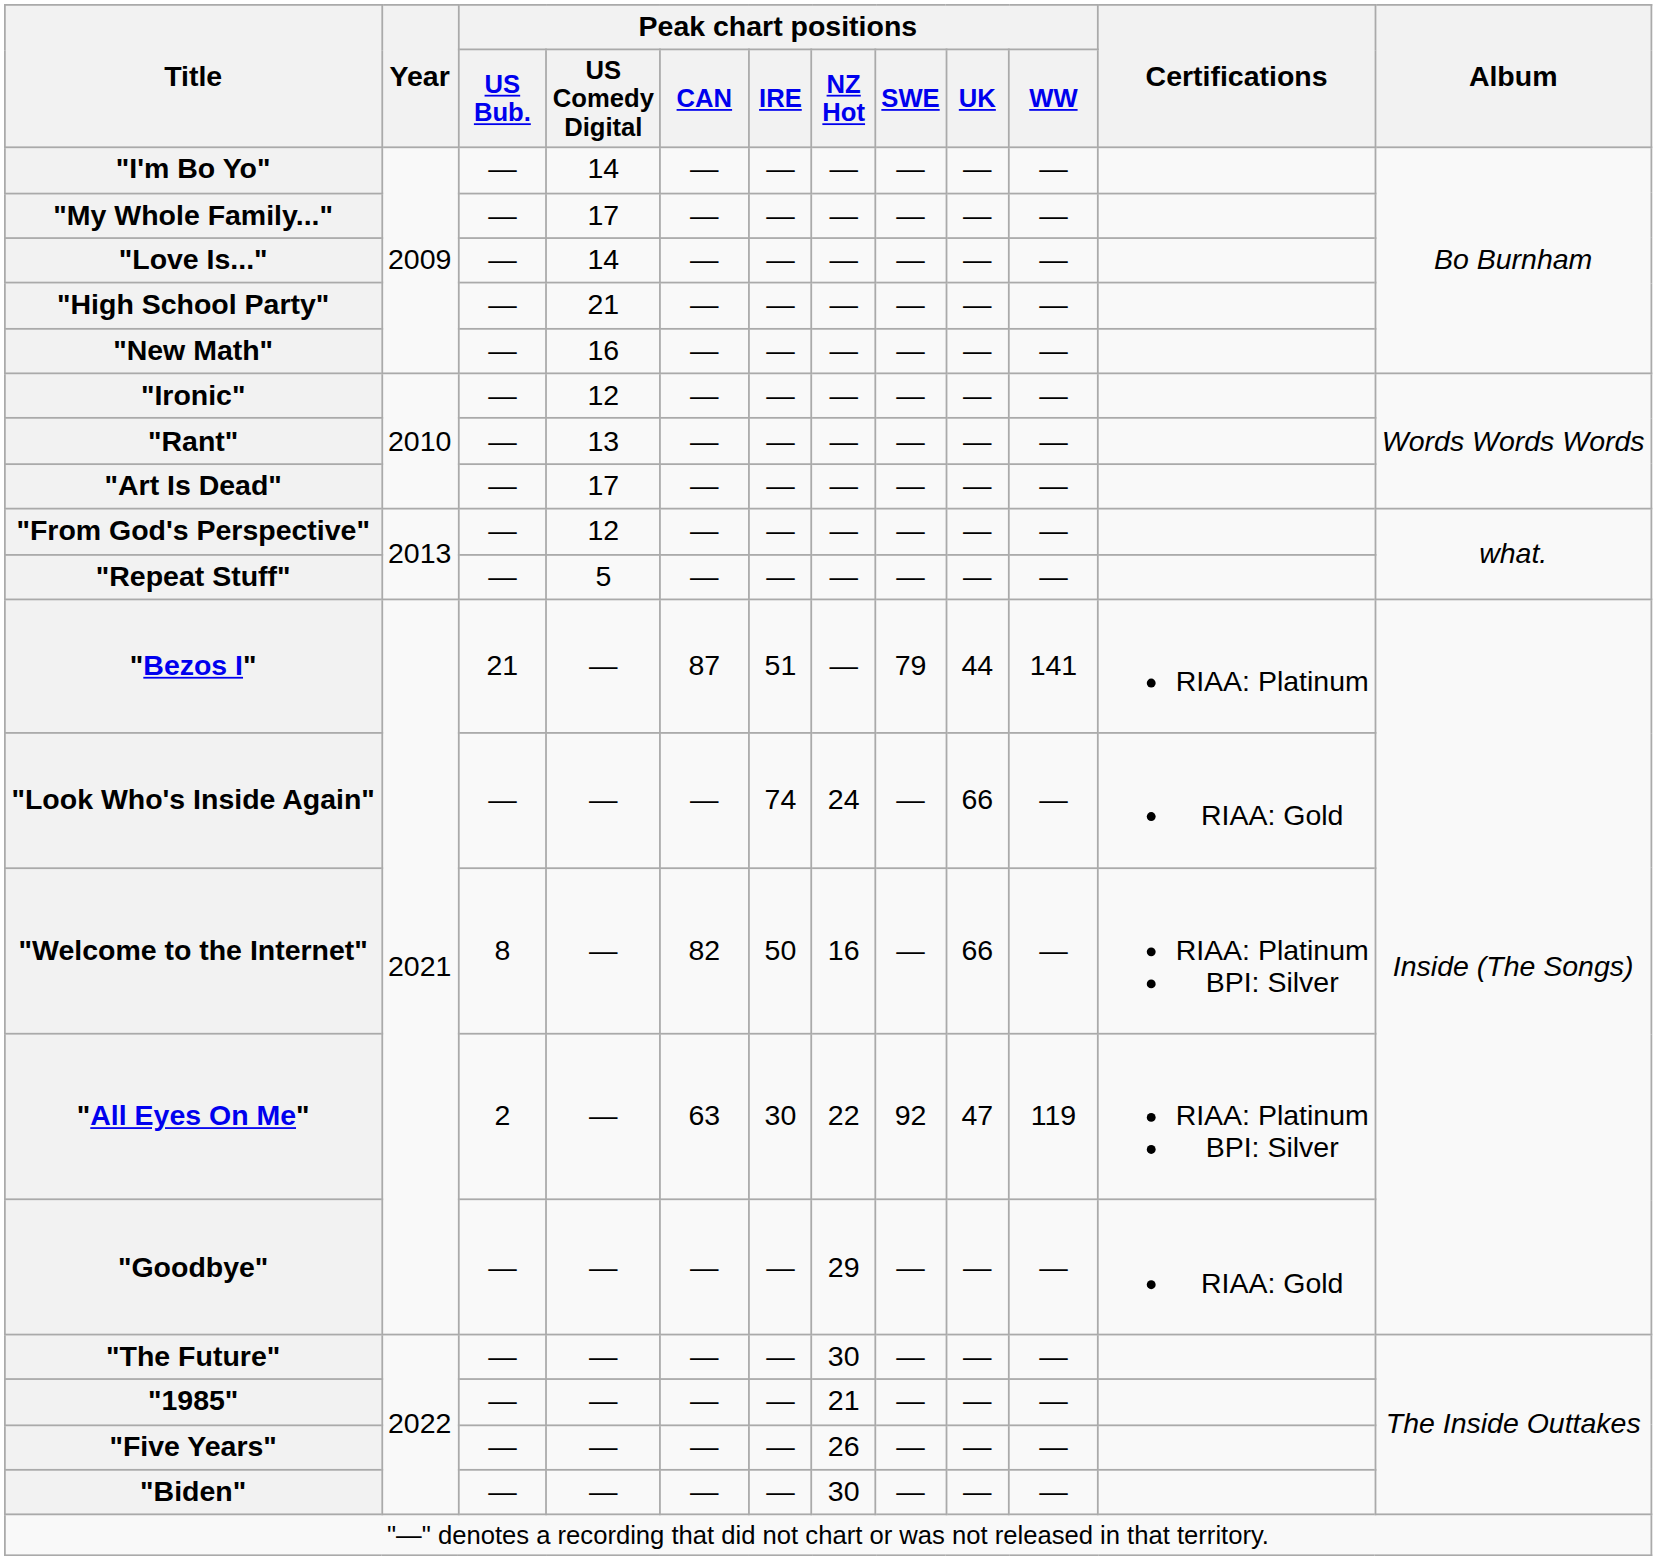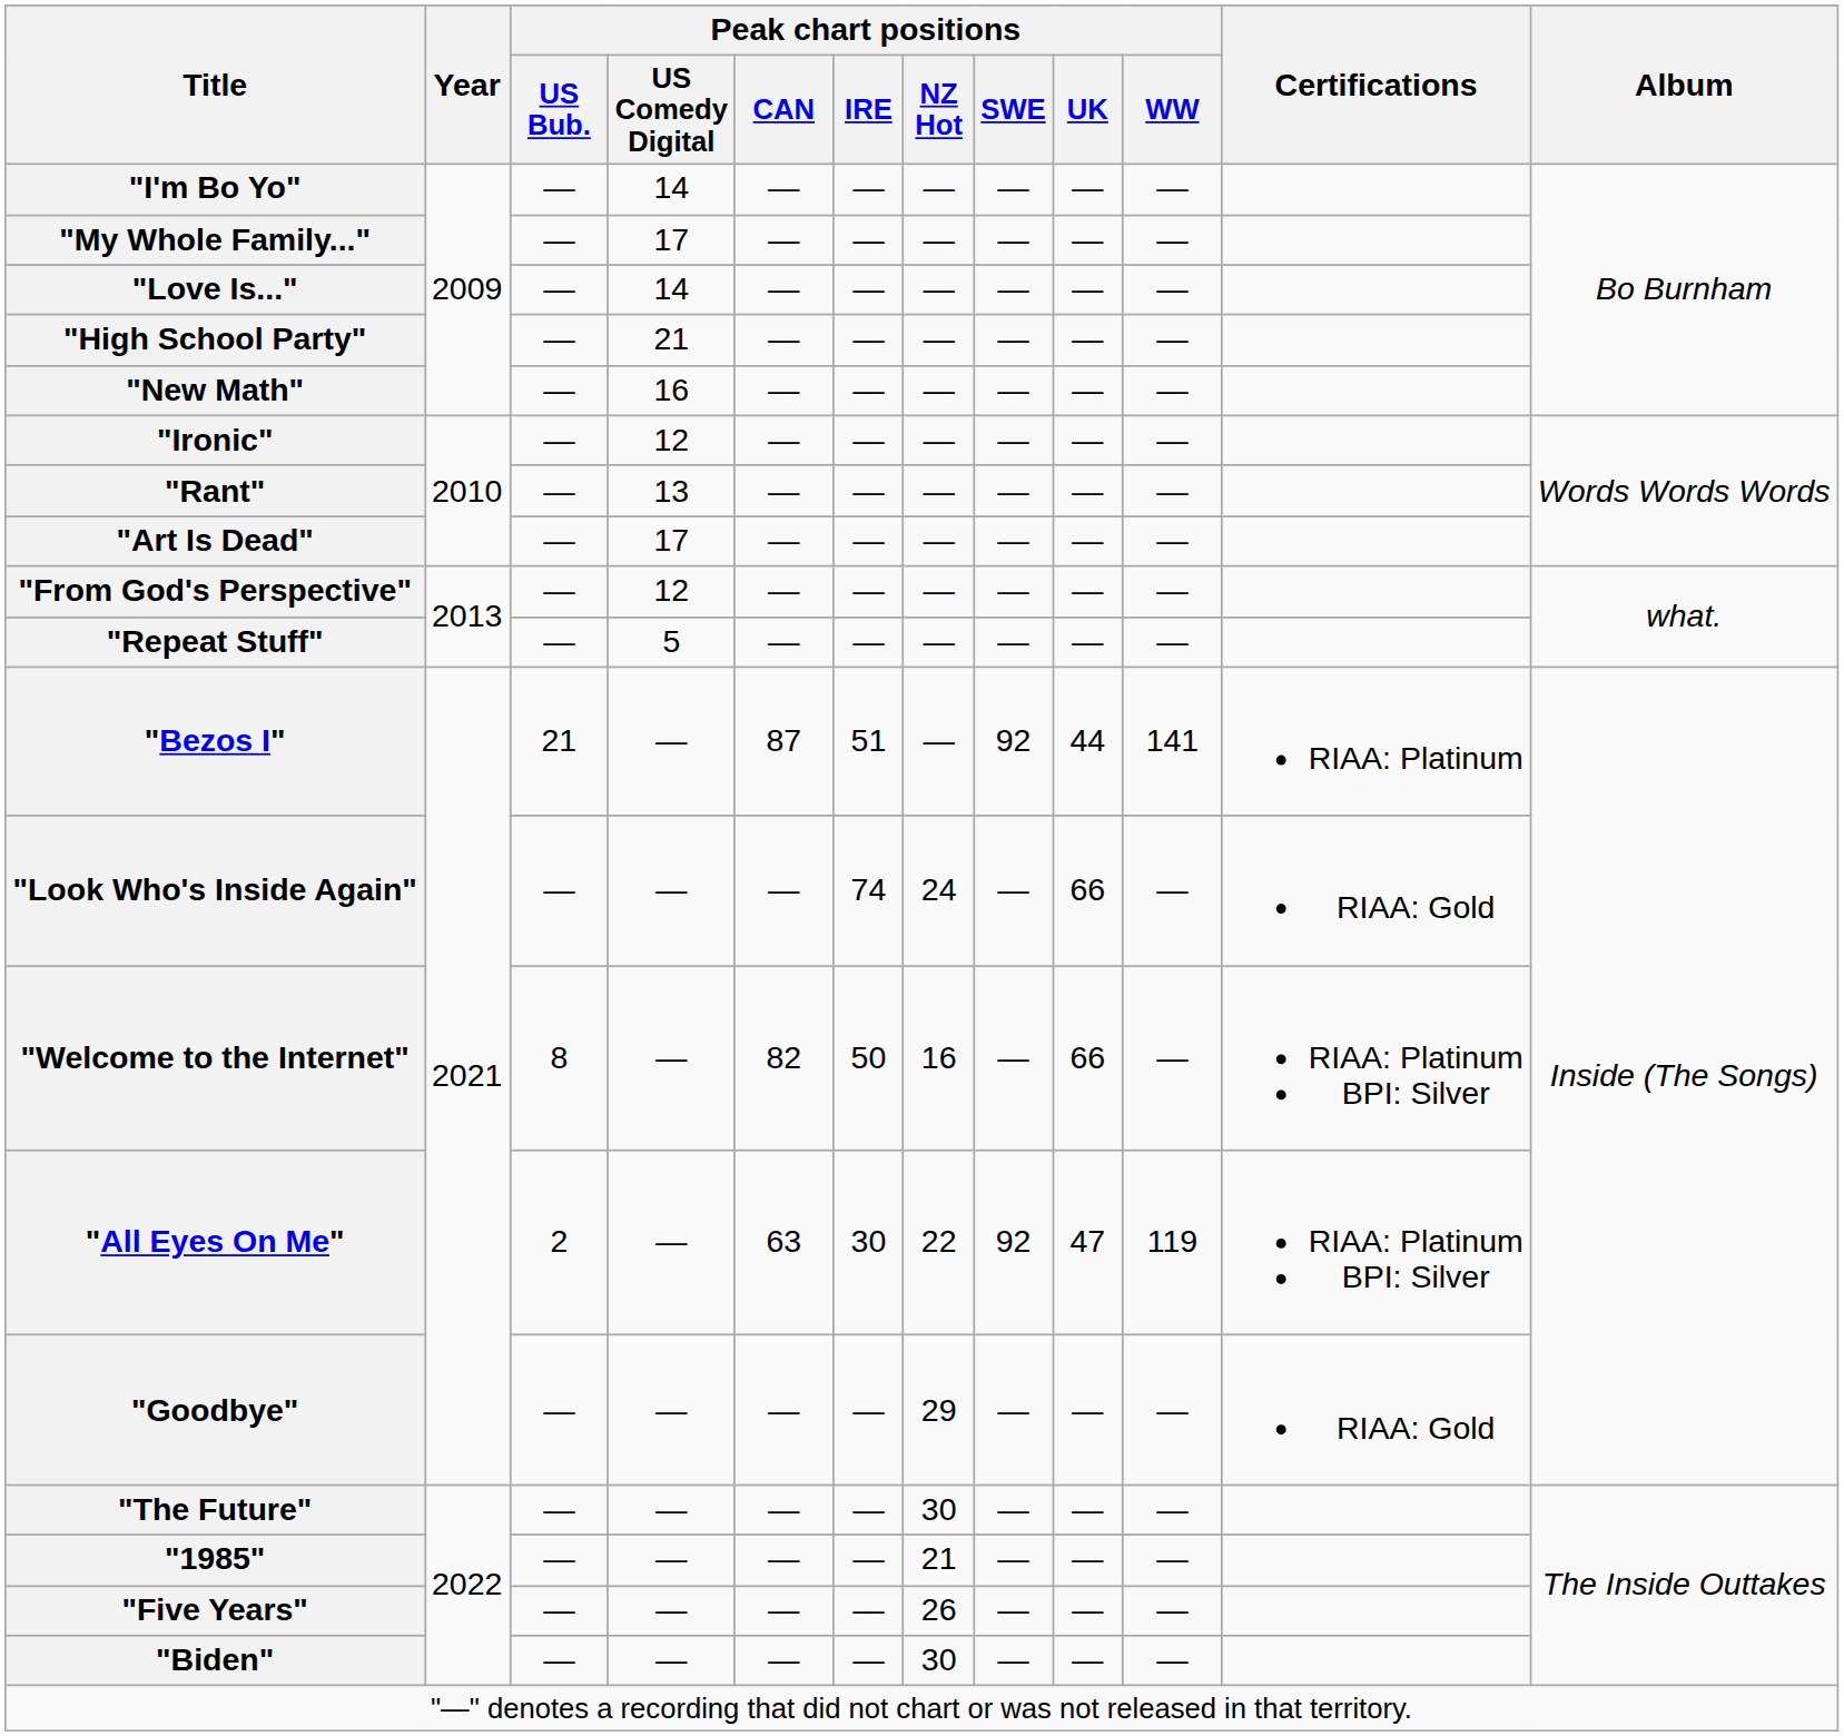"Bezos I" | Peak chart positions / SWE: 79 -> 92
